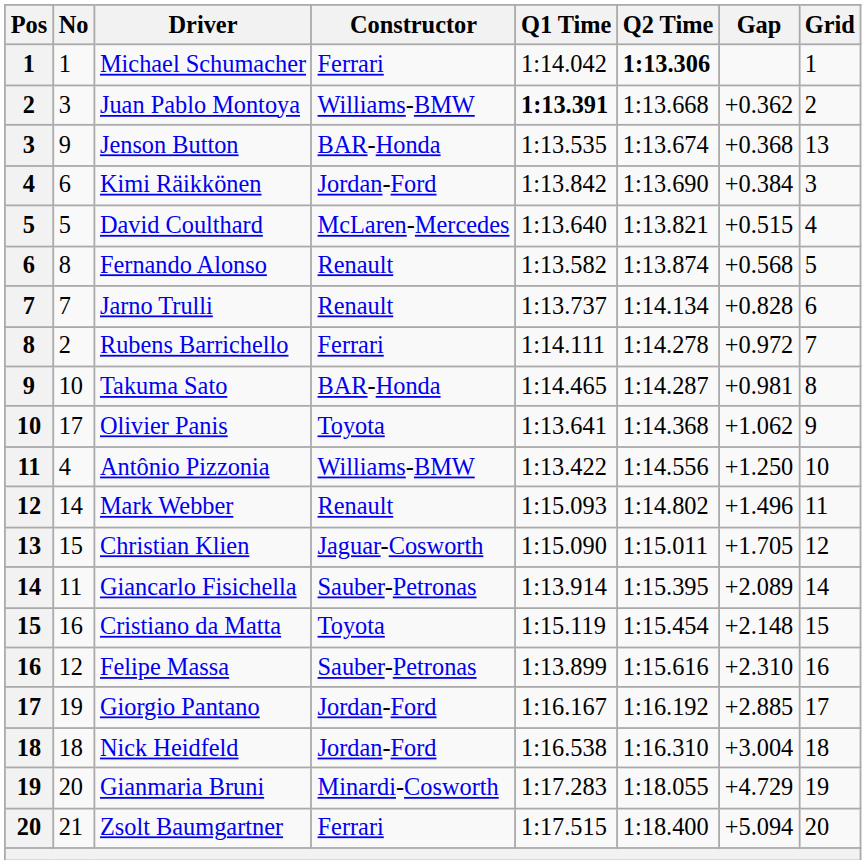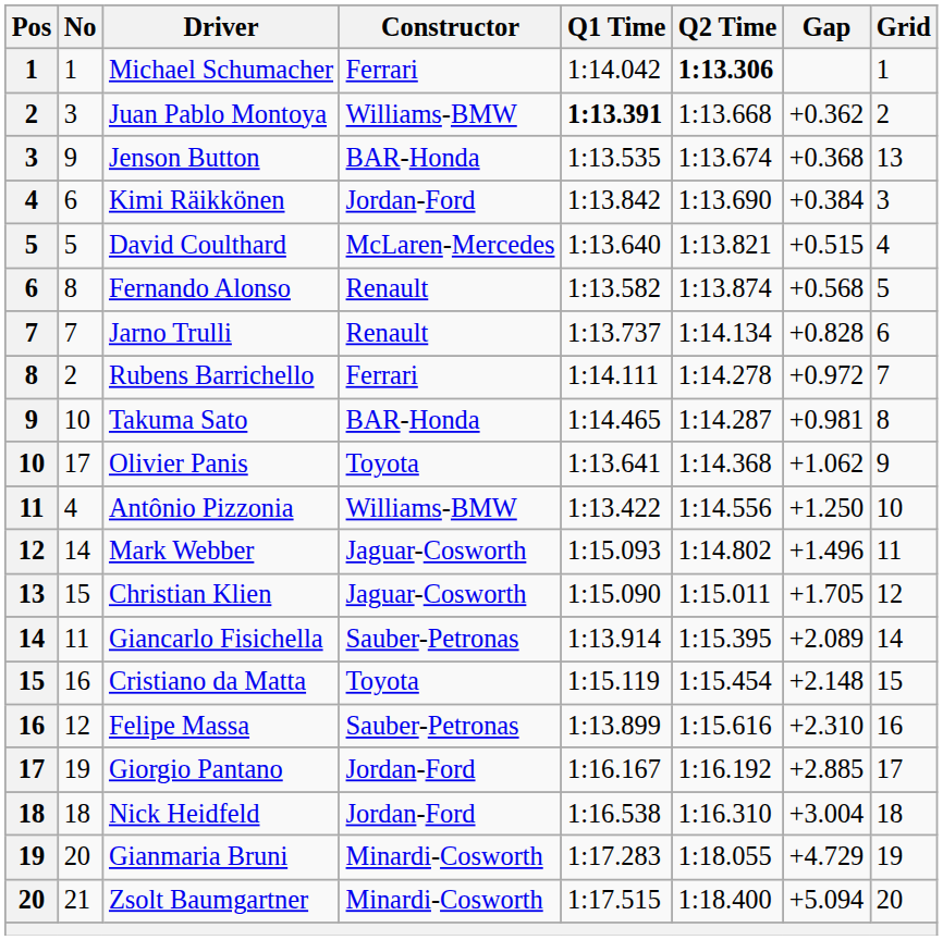Mark Webber | Constructor: Renault -> Jaguar-Cosworth
Zsolt Baumgartner | Constructor: Ferrari -> Minardi-Cosworth
